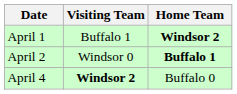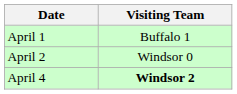- column: Home Team | Windsor 2 | Buffalo 1 | Buffalo 0
